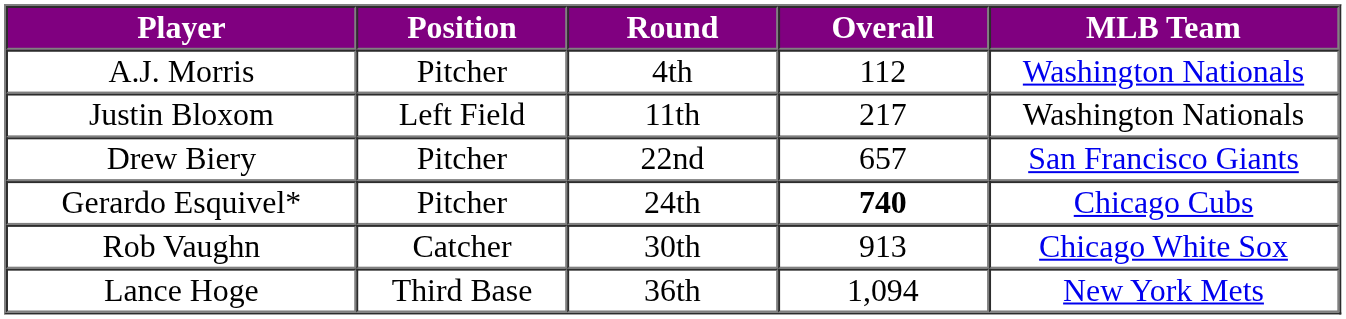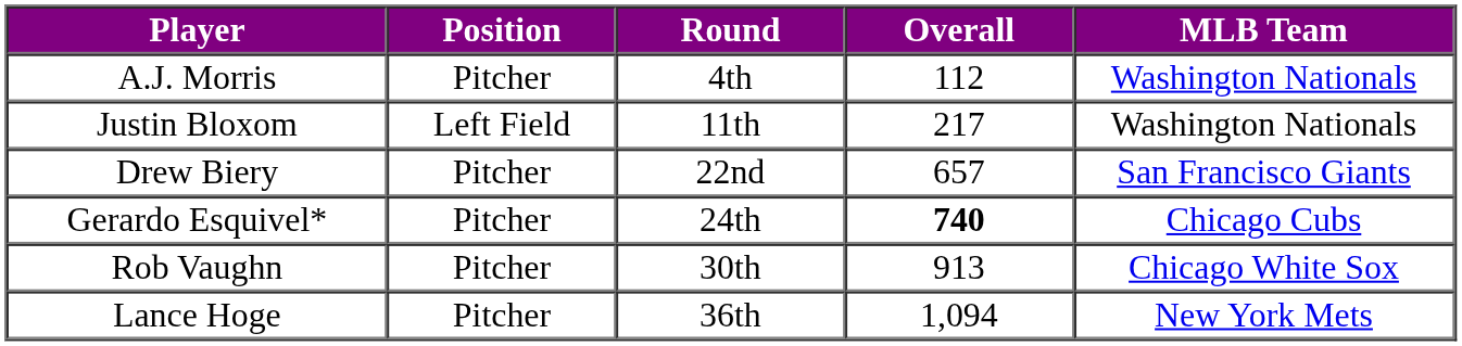Rob Vaughn | Position: Catcher -> Pitcher
Lance Hoge | Position: Third Base -> Pitcher
